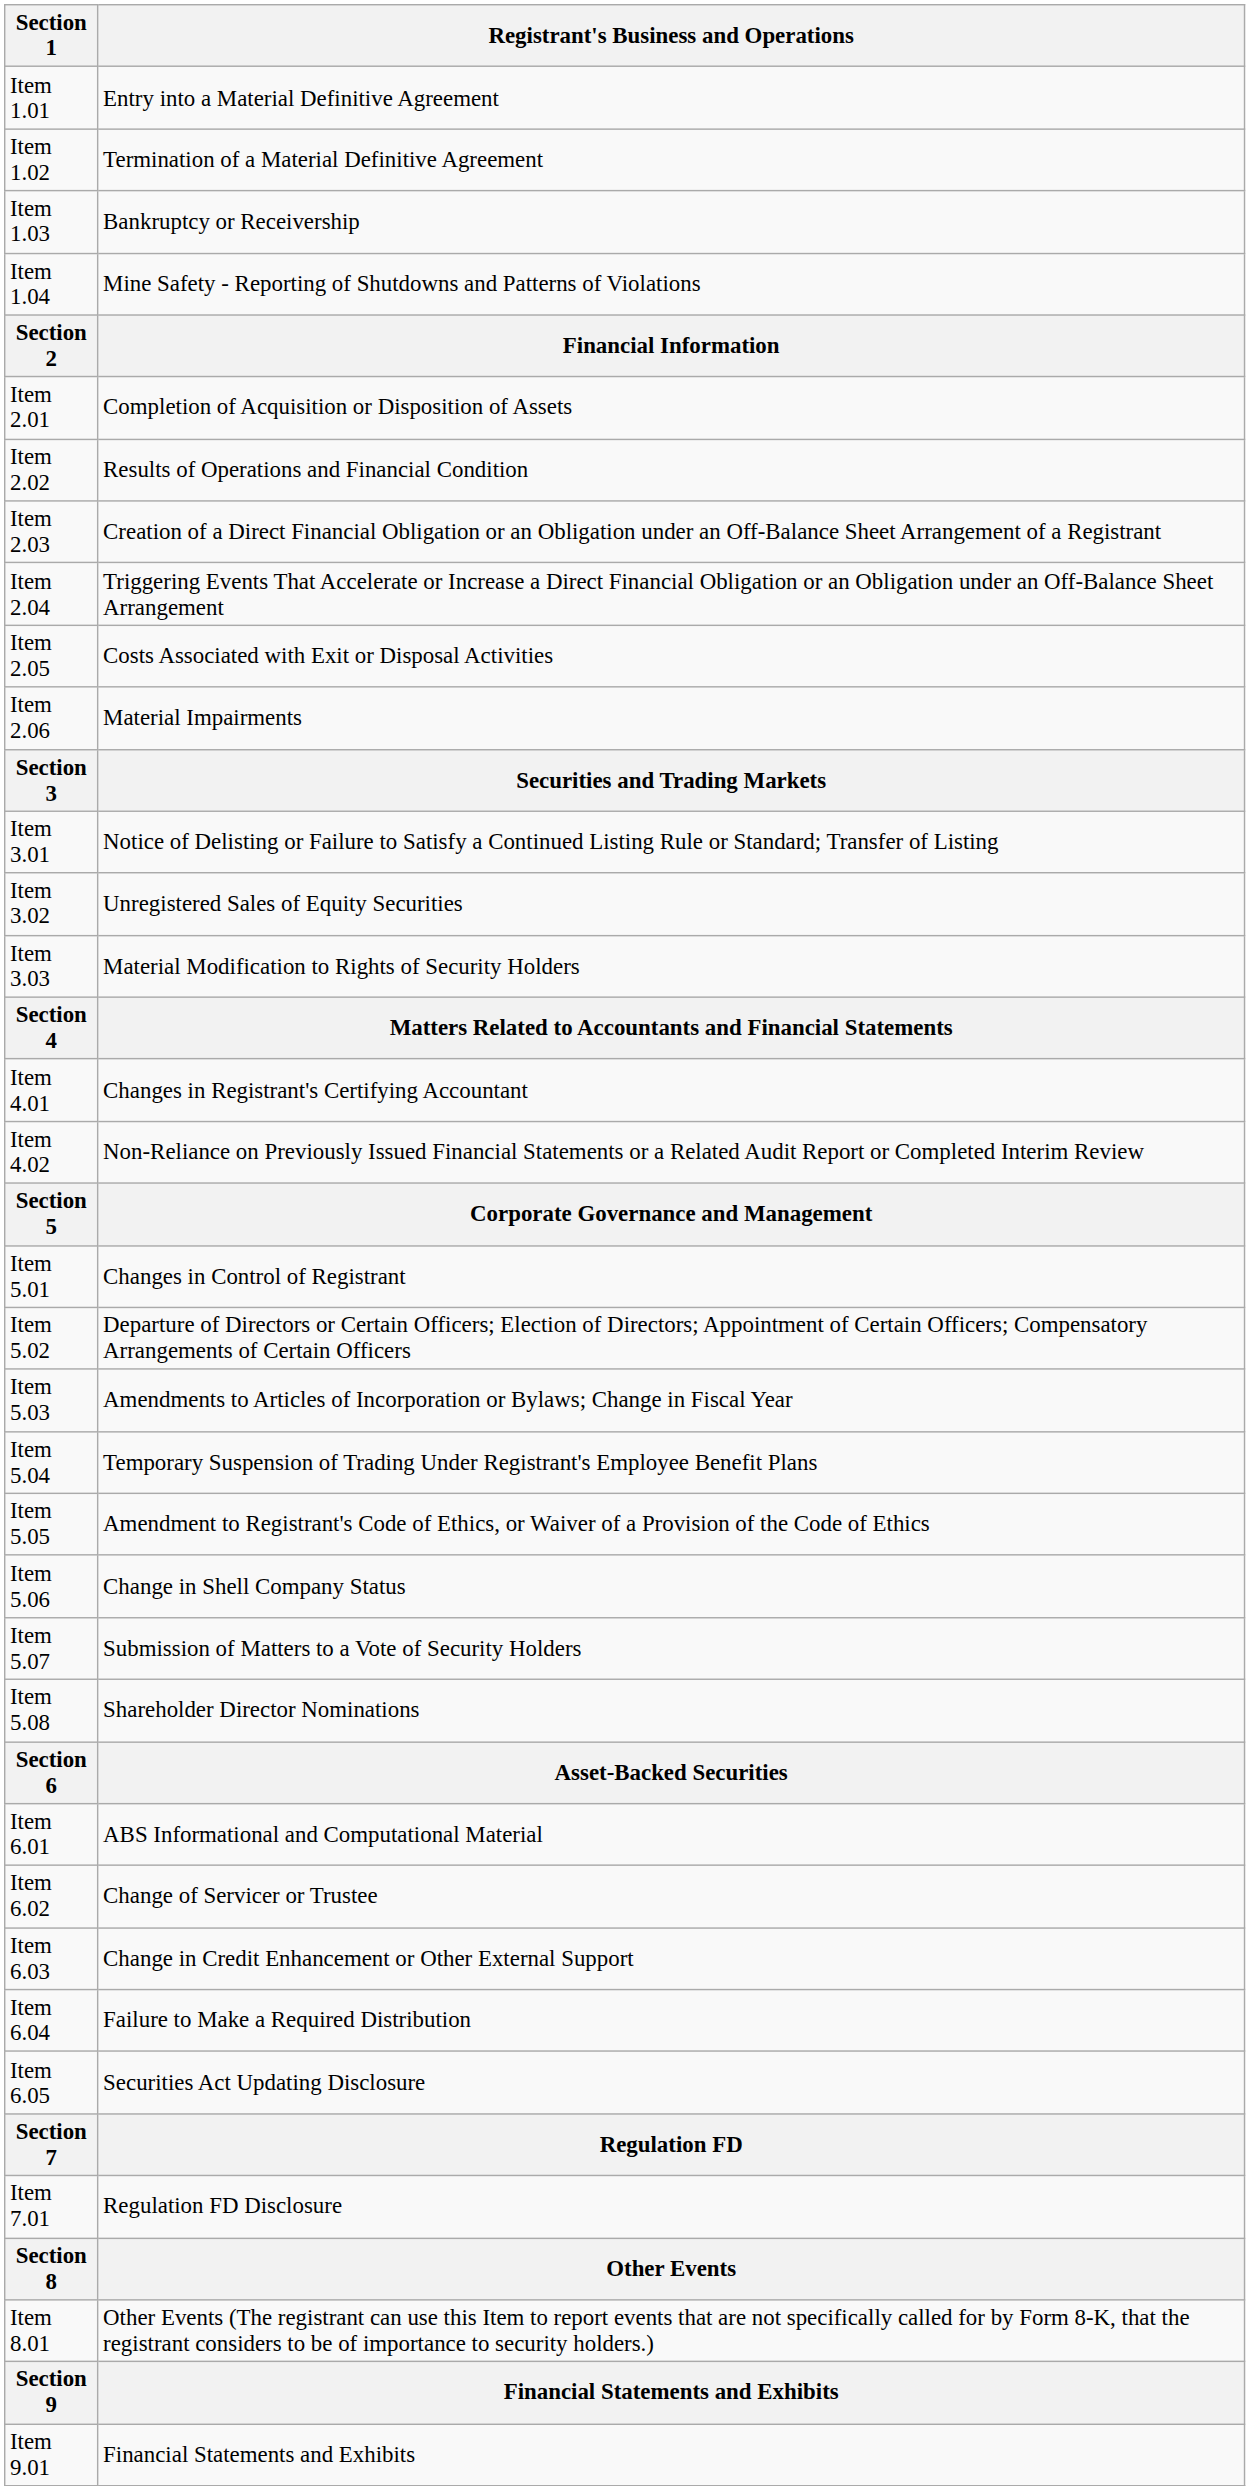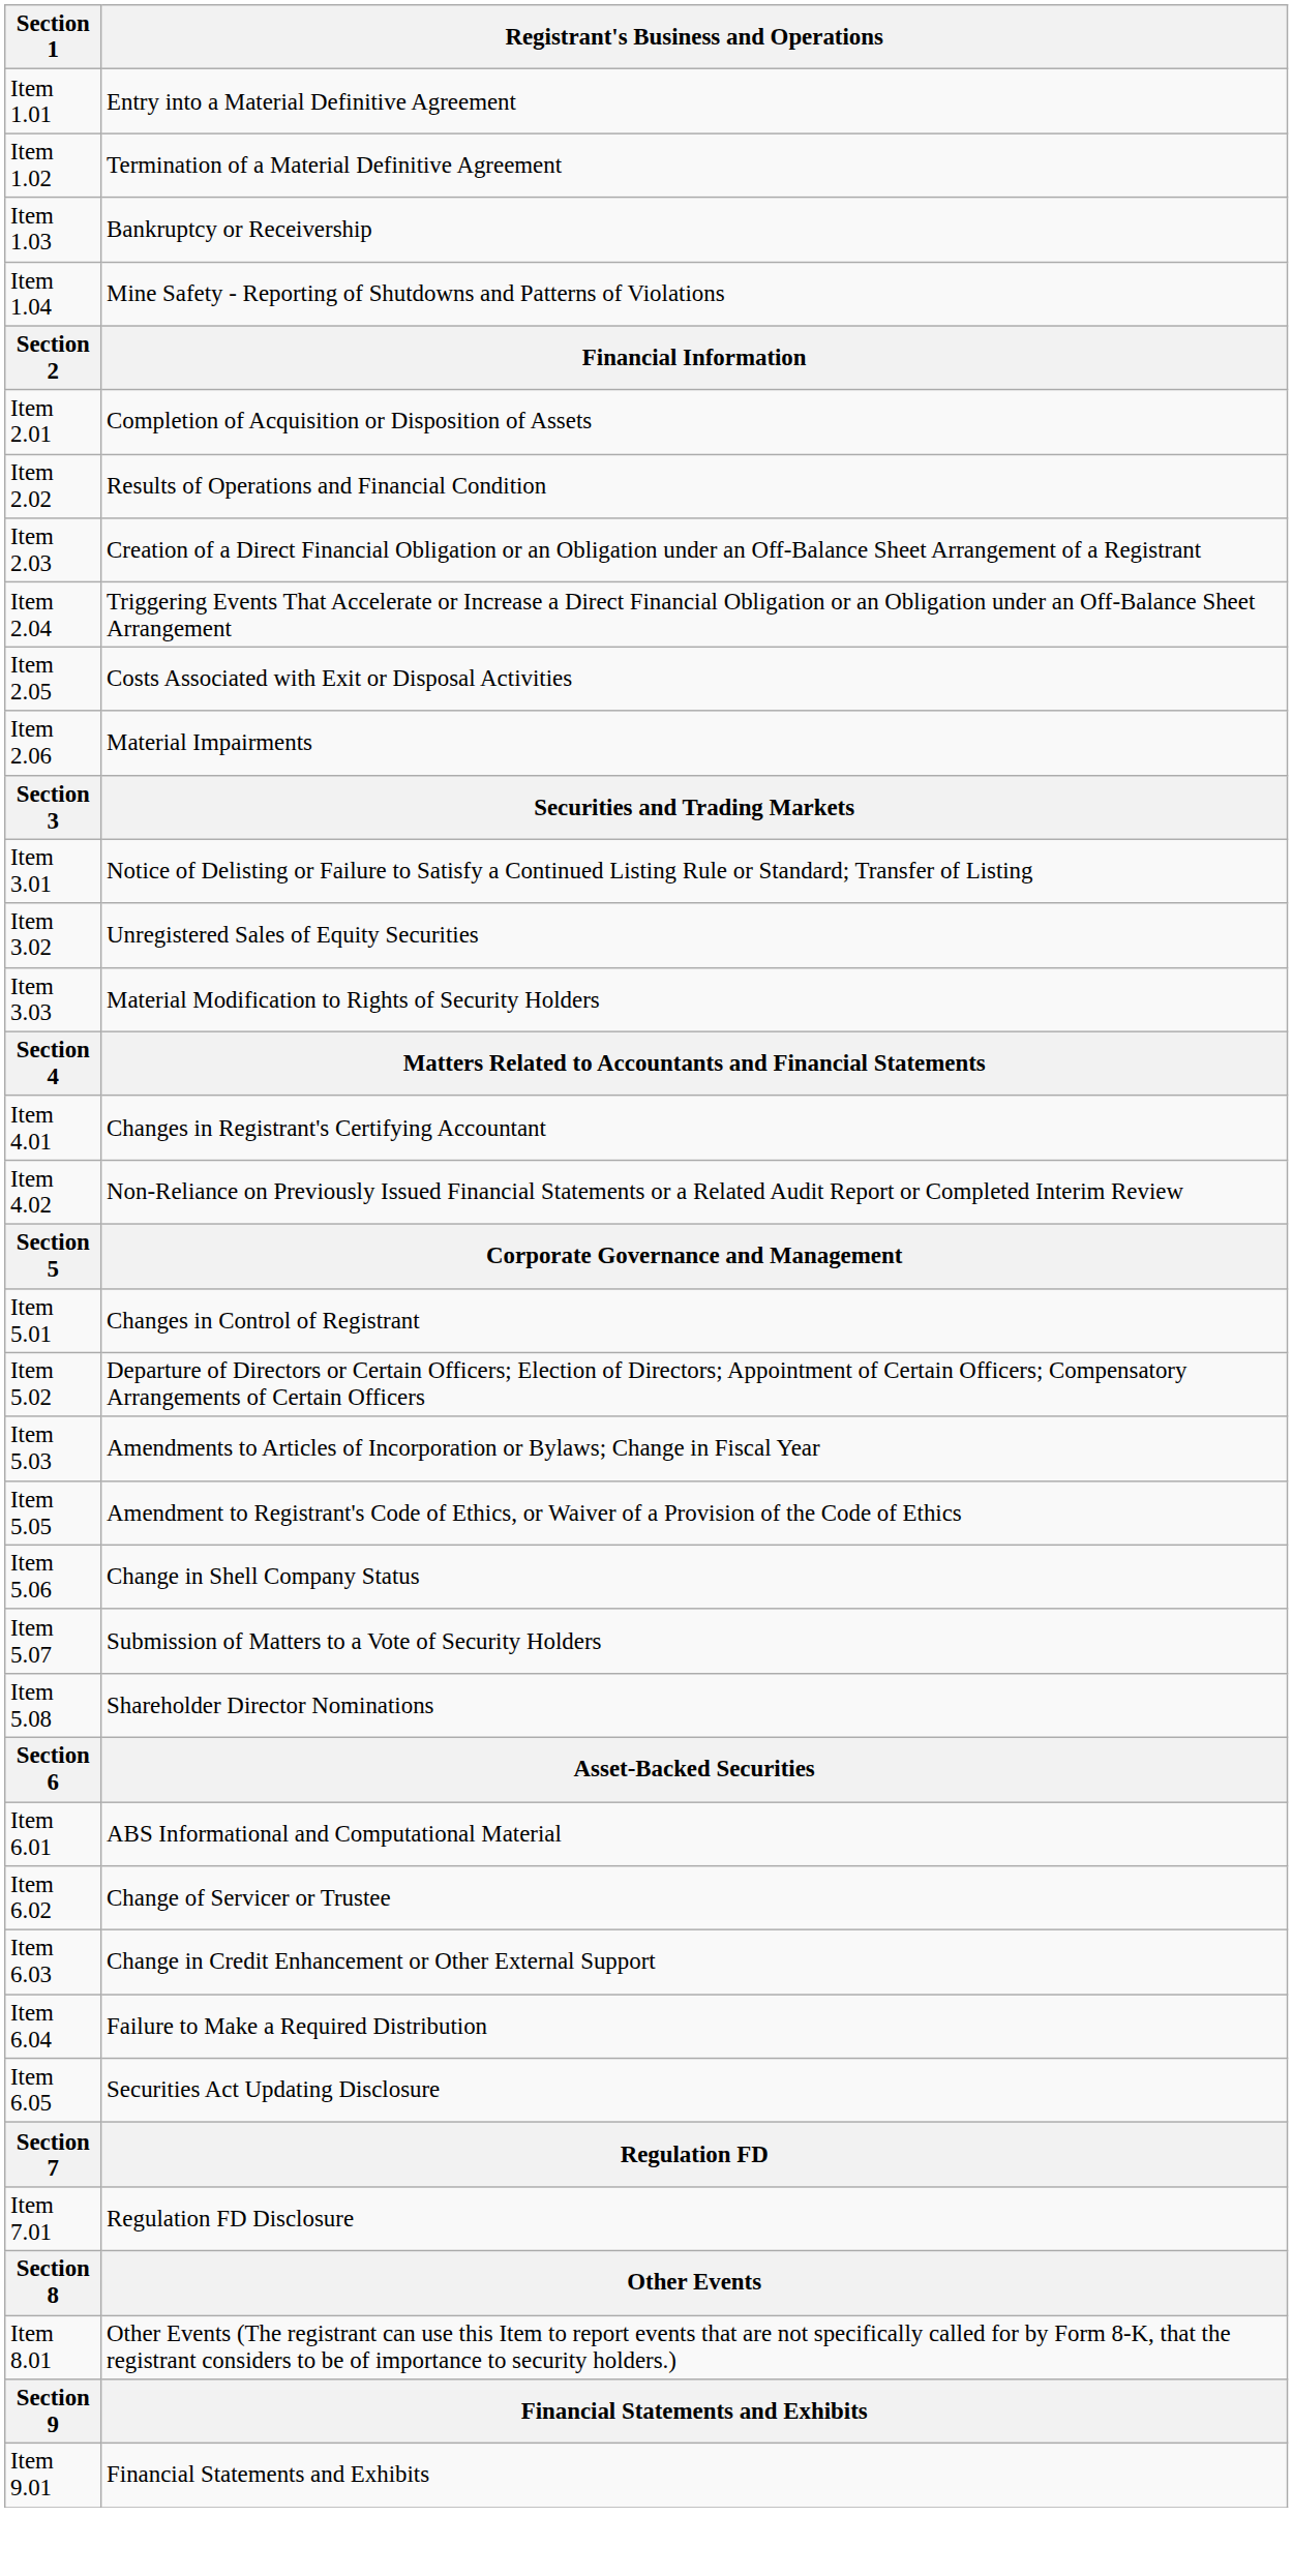- row: Item 5.04 | Temporary Suspension of Trading Under Registrant's Employee Benefit Plans
